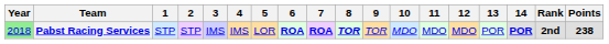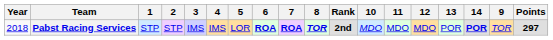columns swapped: 9 <-> Rank
Pabst Racing Services | Year: lightgreen background -> no background
Pabst Racing Services | Points: 238 -> 297
